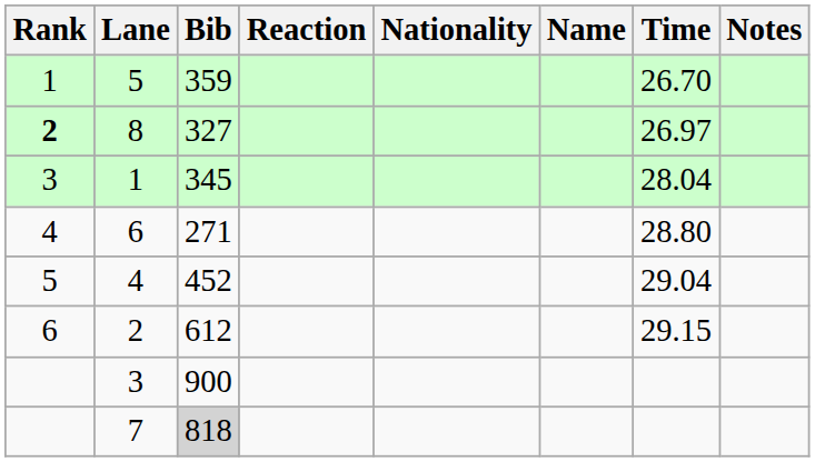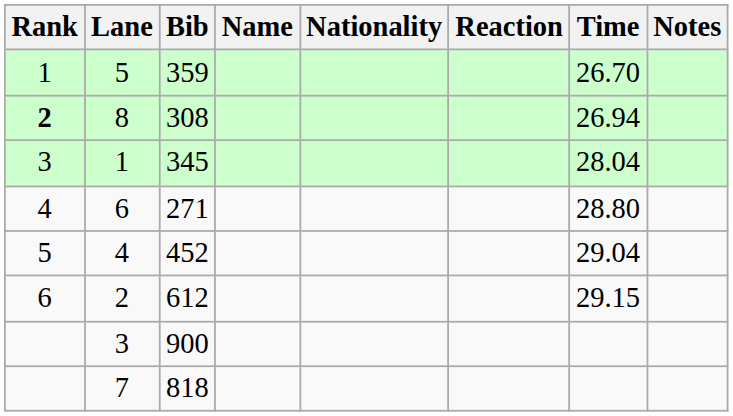columns swapped: Name <-> Reaction
8 | Bib: 327 -> 308
8 | Time: 26.97 -> 26.94
7 | Bib: lightgrey background -> no background
